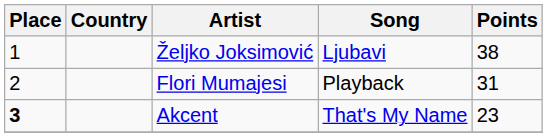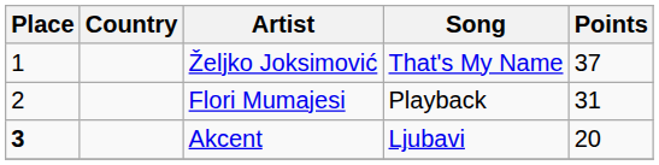Željko Joksimović | Song: Ljubavi -> That's My Name
Željko Joksimović | Points: 38 -> 37
Akcent | Song: That's My Name -> Ljubavi
Akcent | Points: 23 -> 20
